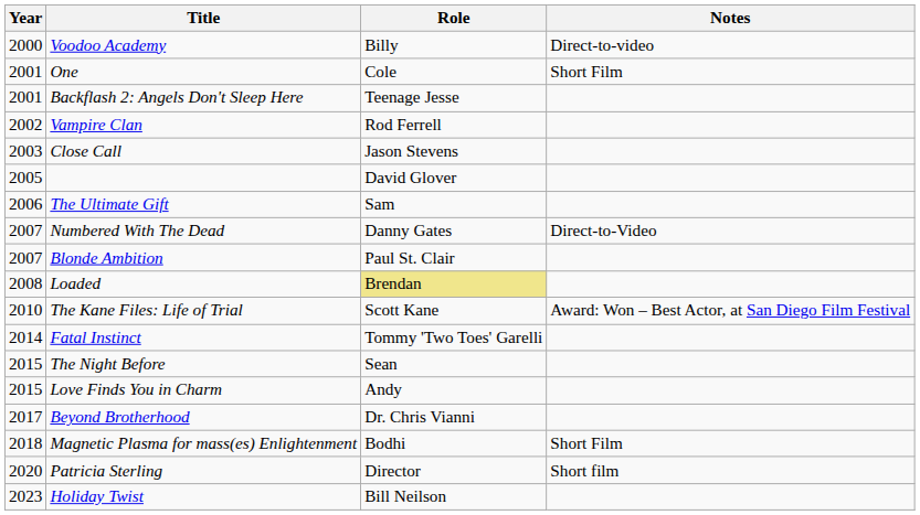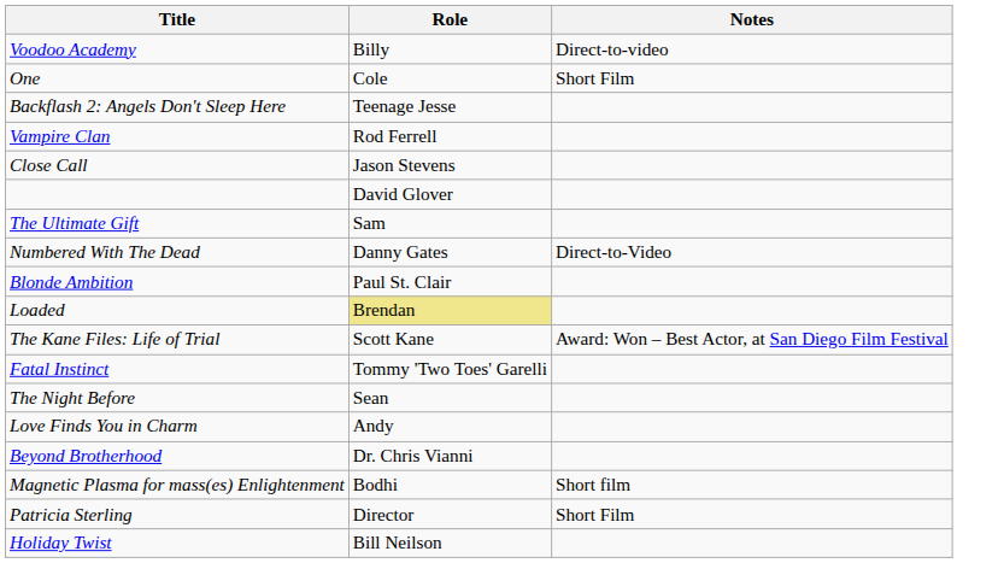- column: Year | 2000 | 2001 | 2001 | 2002 | 2003 | 2005 | 2006 | 2007 | 2007 | 2008 | 2010 | 2014 | 2015 | 2015 | 2017 | 2018 | 2020 | 2023
Magnetic Plasma for mass(es) Enlightenment | Notes: Short Film -> Short film
Patricia Sterling | Notes: Short film -> Short Film
